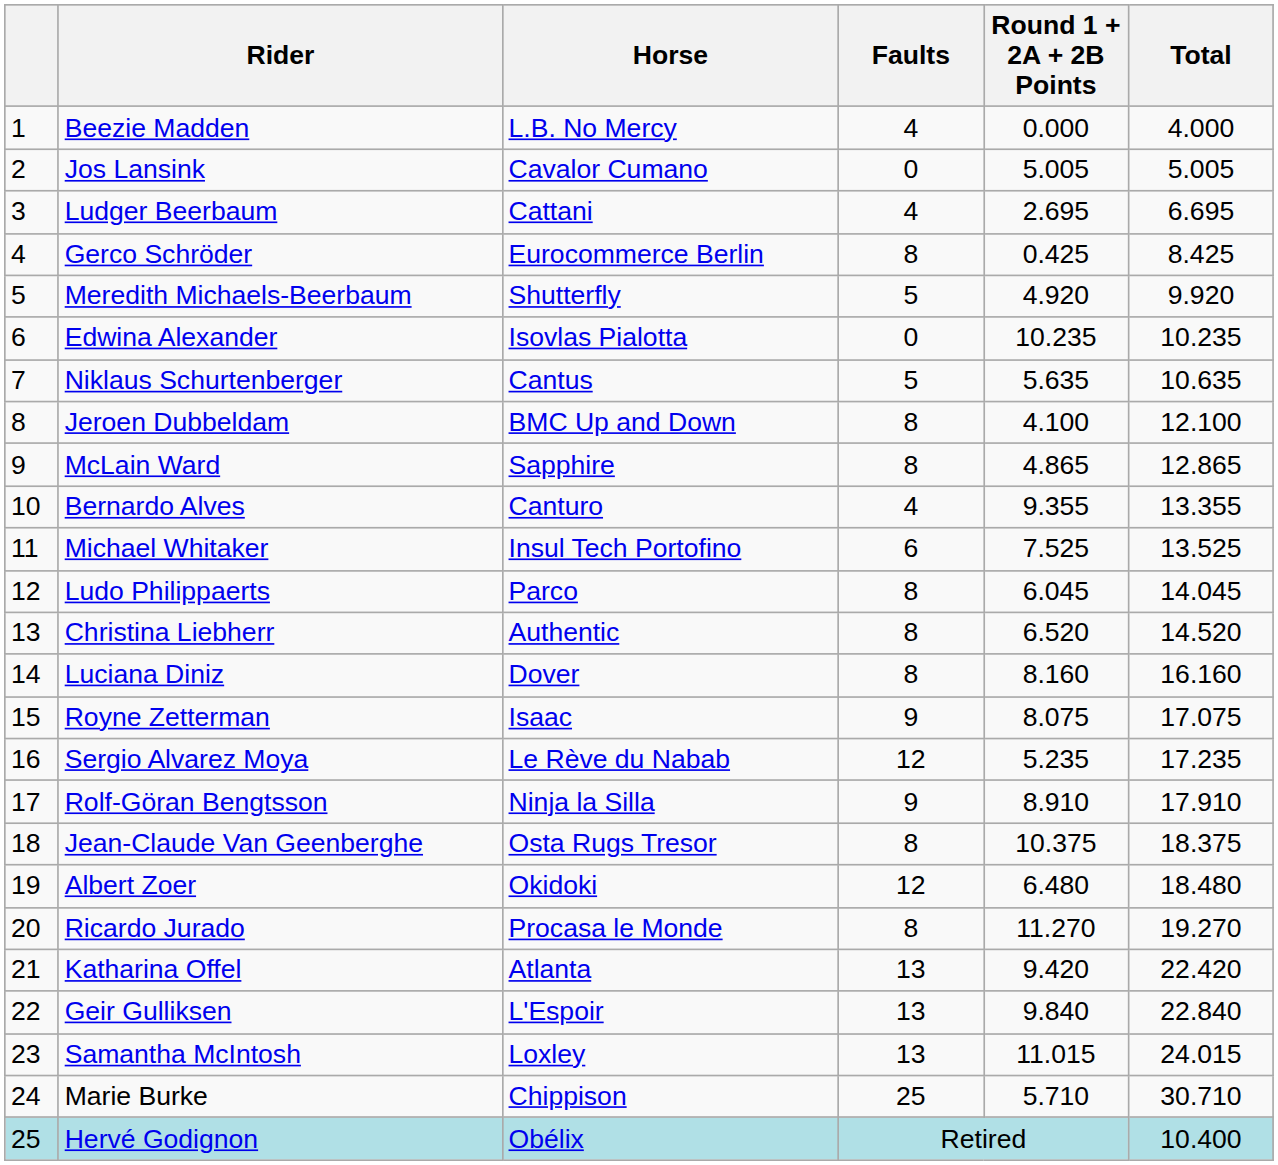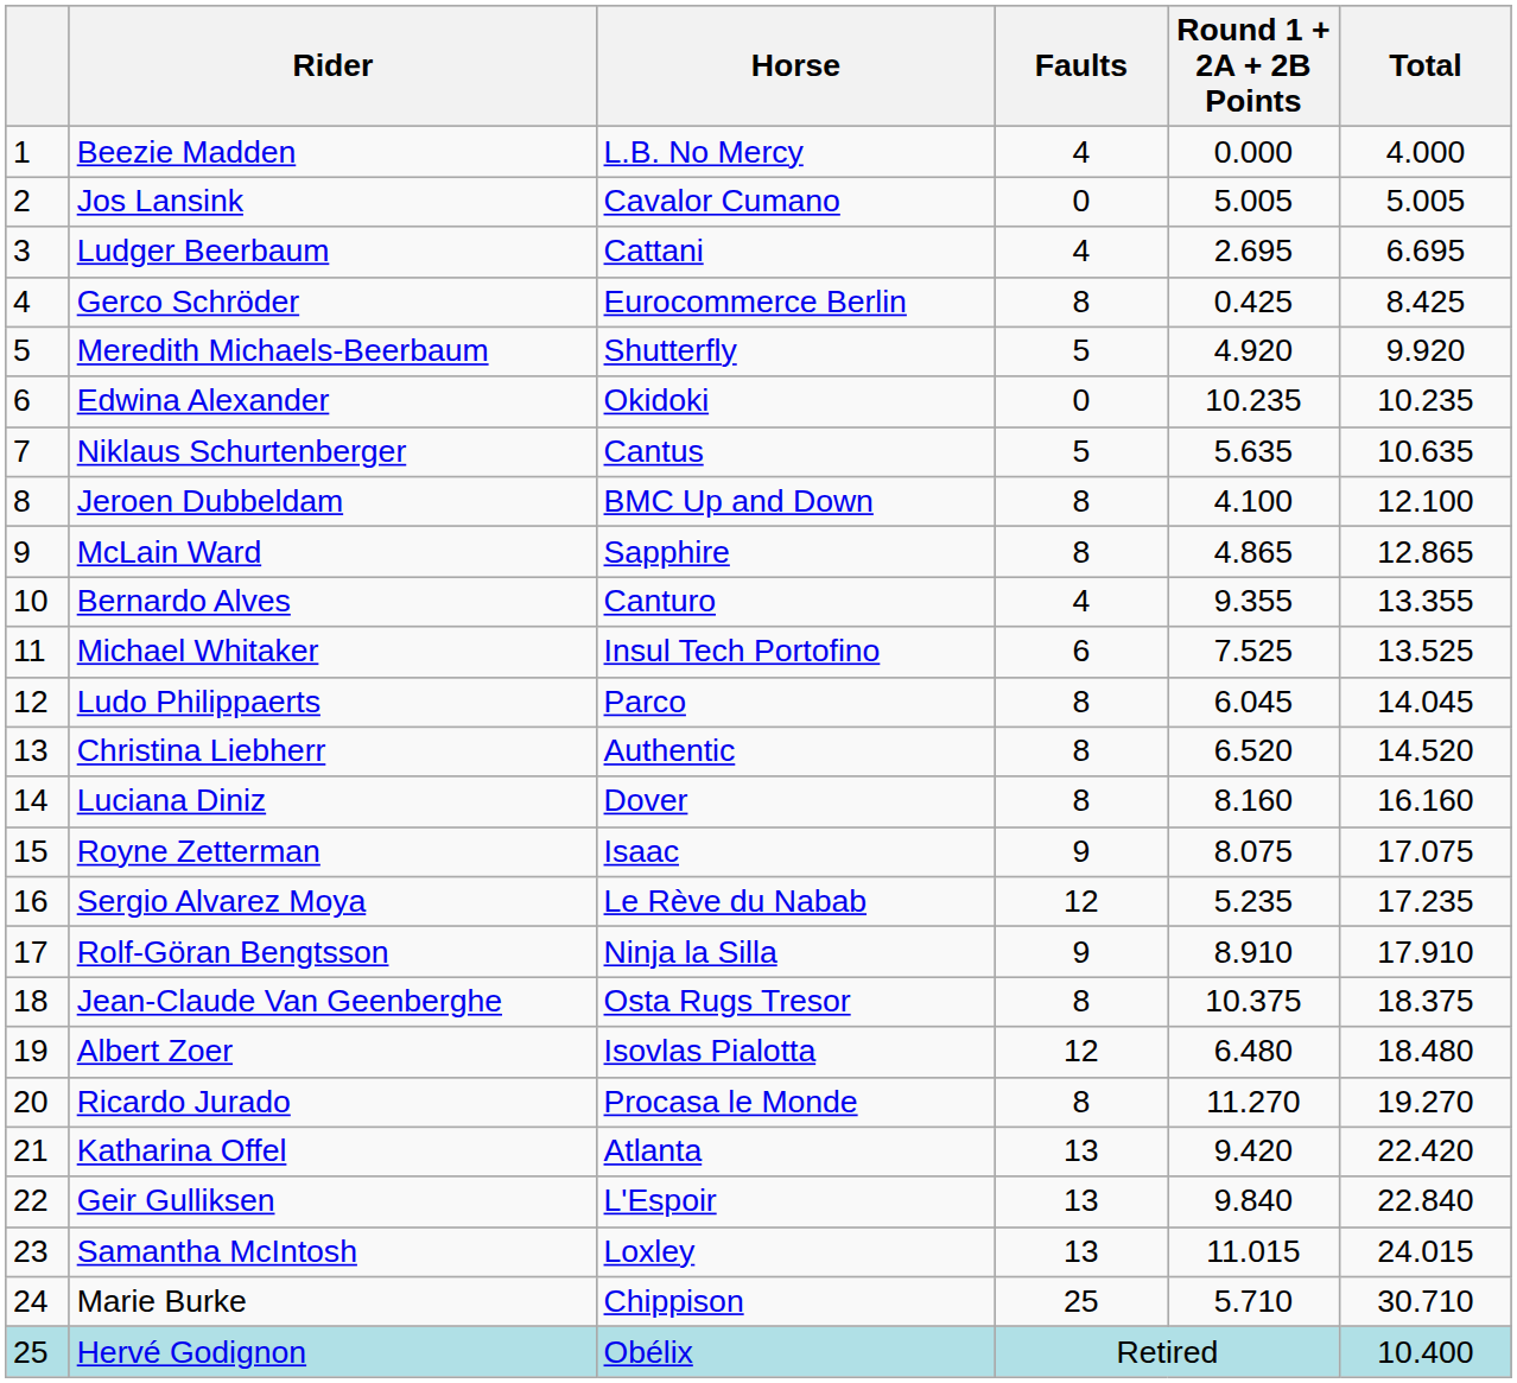Edwina Alexander | Horse: Isovlas Pialotta -> Okidoki
Albert Zoer | Horse: Okidoki -> Isovlas Pialotta
